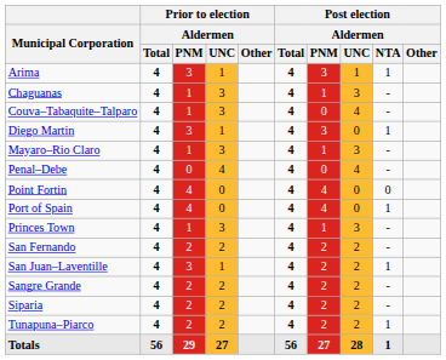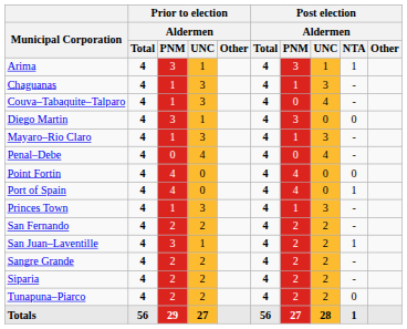Diego Martin | Post election / Aldermen / NTA: 1 -> 0
Tunapuna–Piarco | Post election / Aldermen / NTA: 1 -> 0
